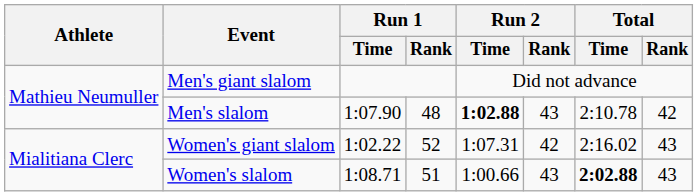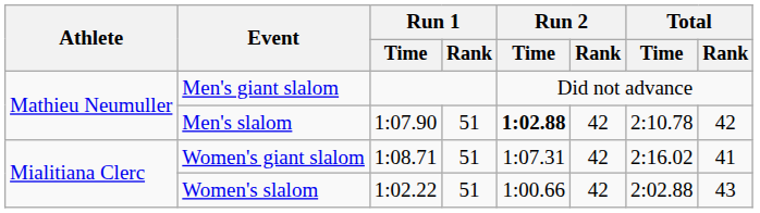Men's slalom | Run 1 / Rank: 48 -> 51
Men's slalom | Run 2 / Rank: 43 -> 42
Women's giant slalom | Run 1 / Time: 1:02.22 -> 1:08.71
Women's giant slalom | Run 1 / Rank: 52 -> 51
Women's giant slalom | Total / Rank: 43 -> 41
Women's slalom | Run 1 / Time: 1:08.71 -> 1:02.22
Women's slalom | Run 2 / Rank: 43 -> 42
Women's slalom | Total / Time: bold -> normal
